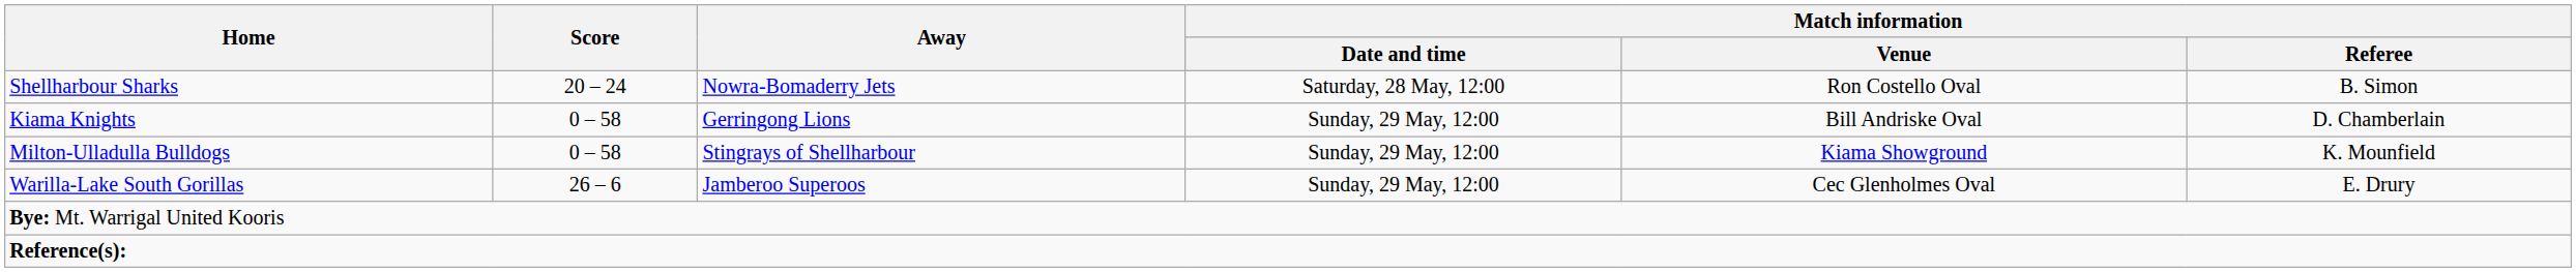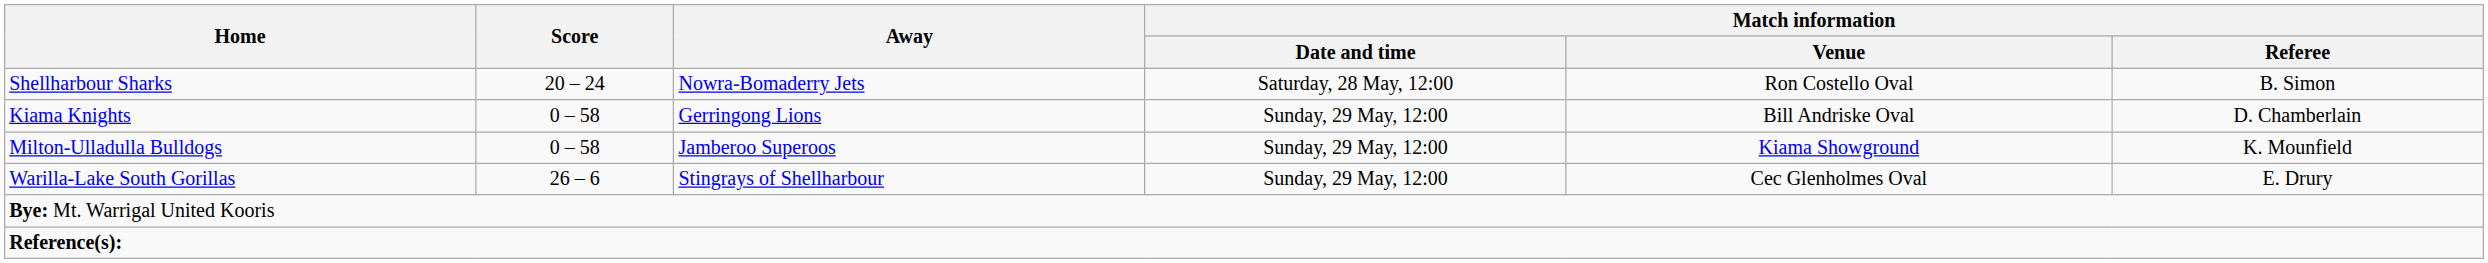Milton-Ulladulla Bulldogs | Away: Stingrays of Shellharbour -> Jamberoo Superoos
Warilla-Lake South Gorillas | Away: Jamberoo Superoos -> Stingrays of Shellharbour
